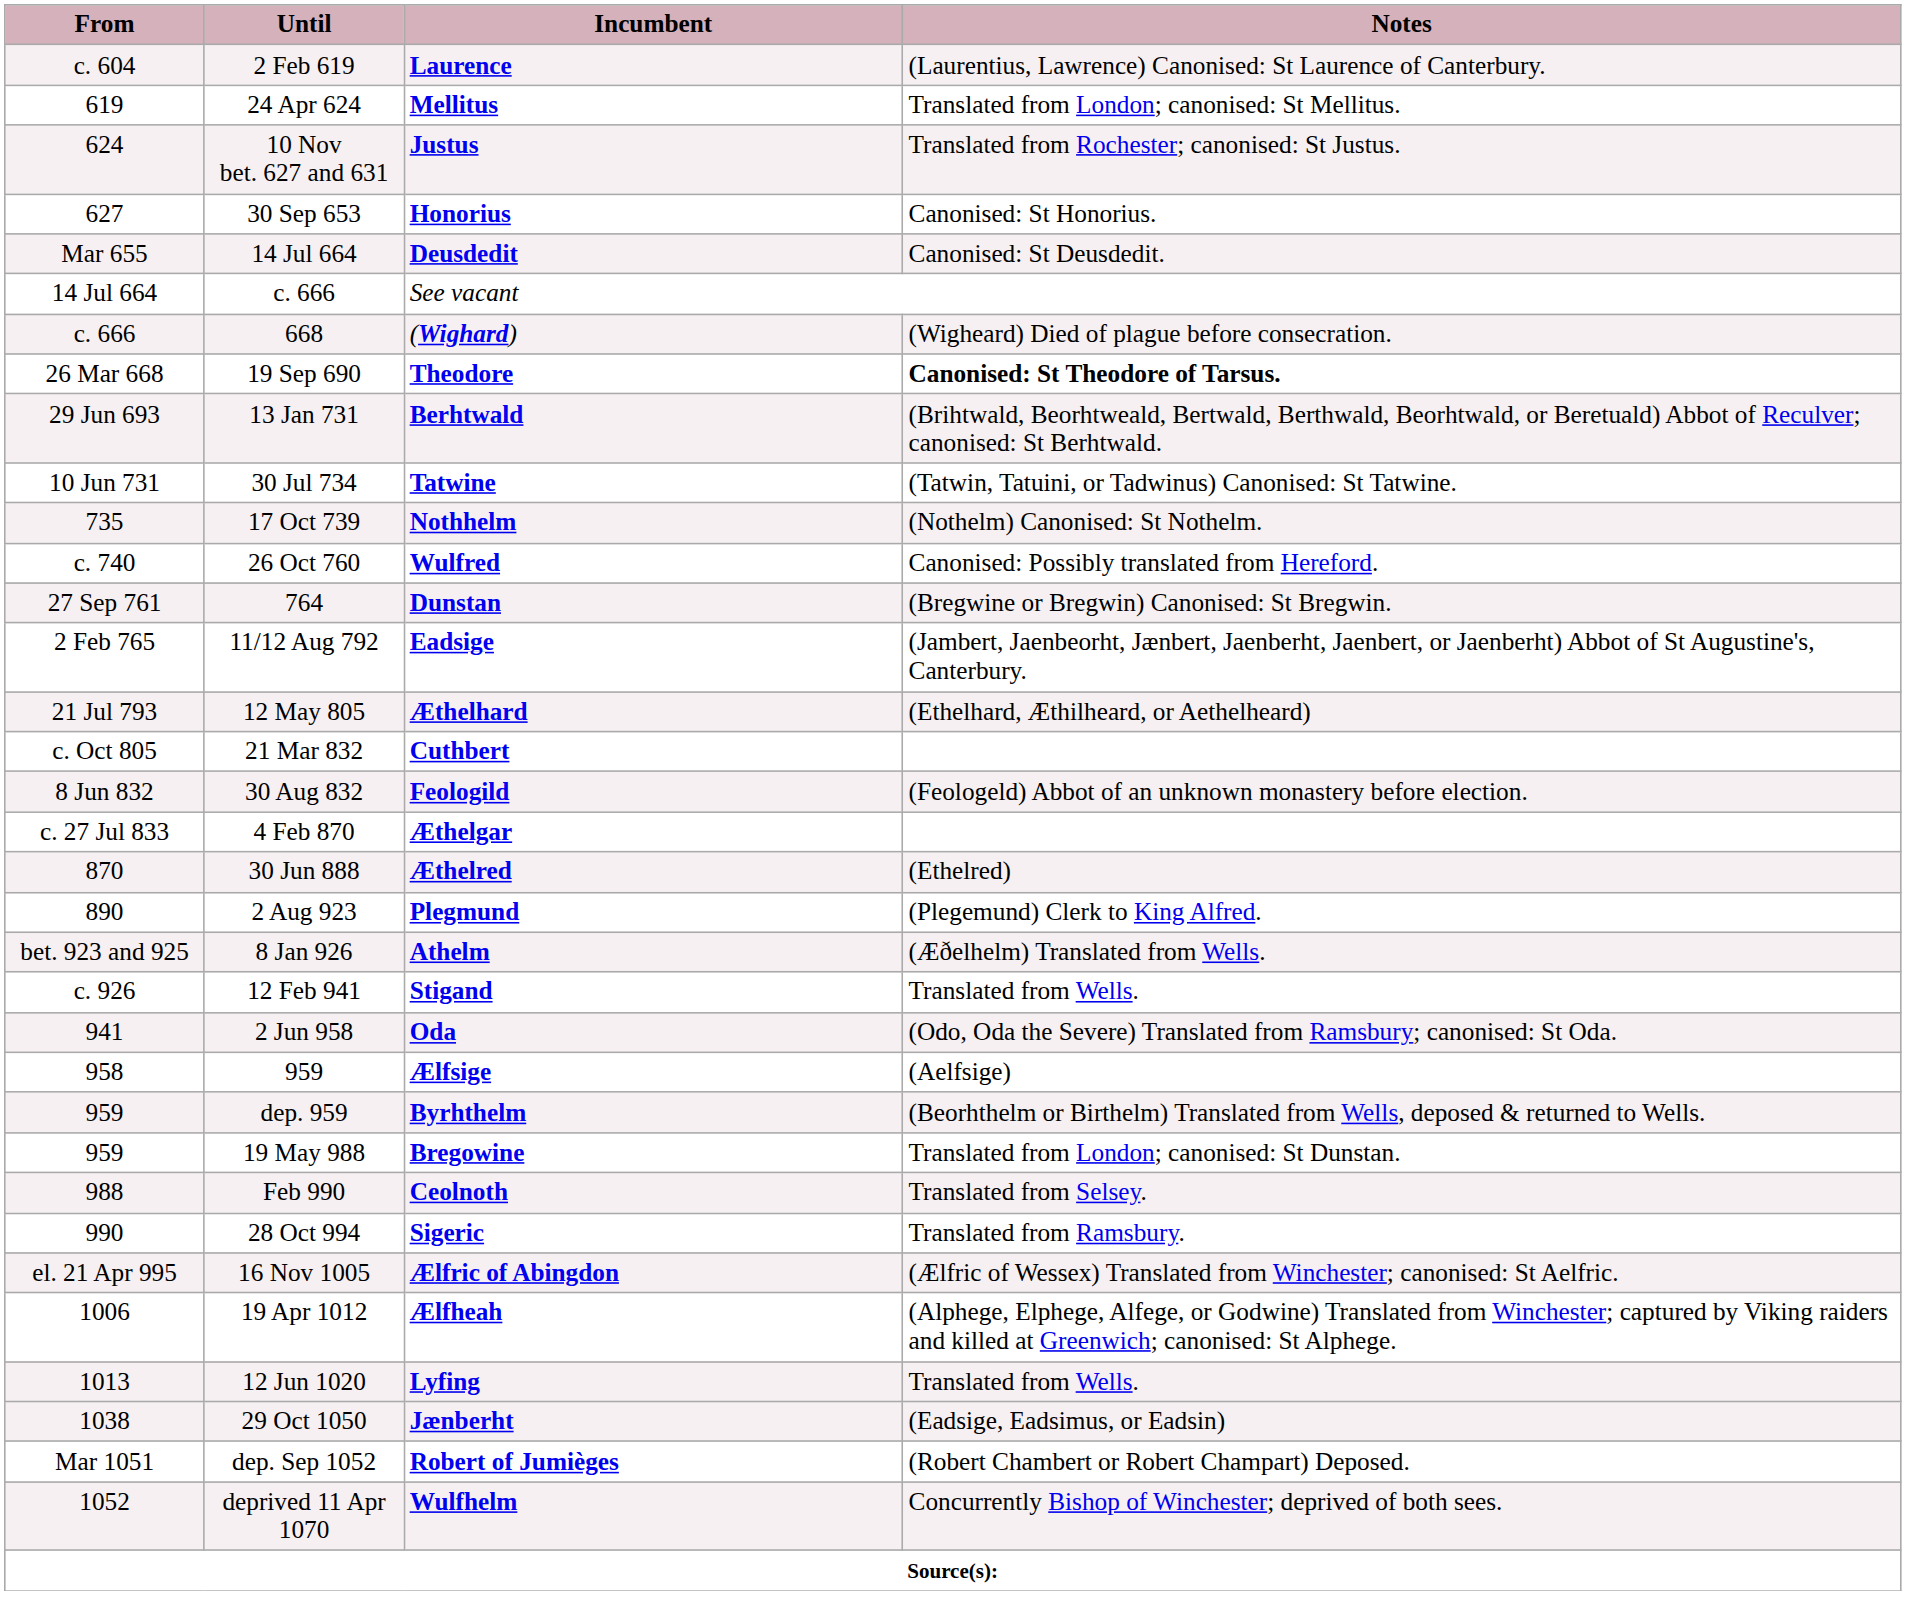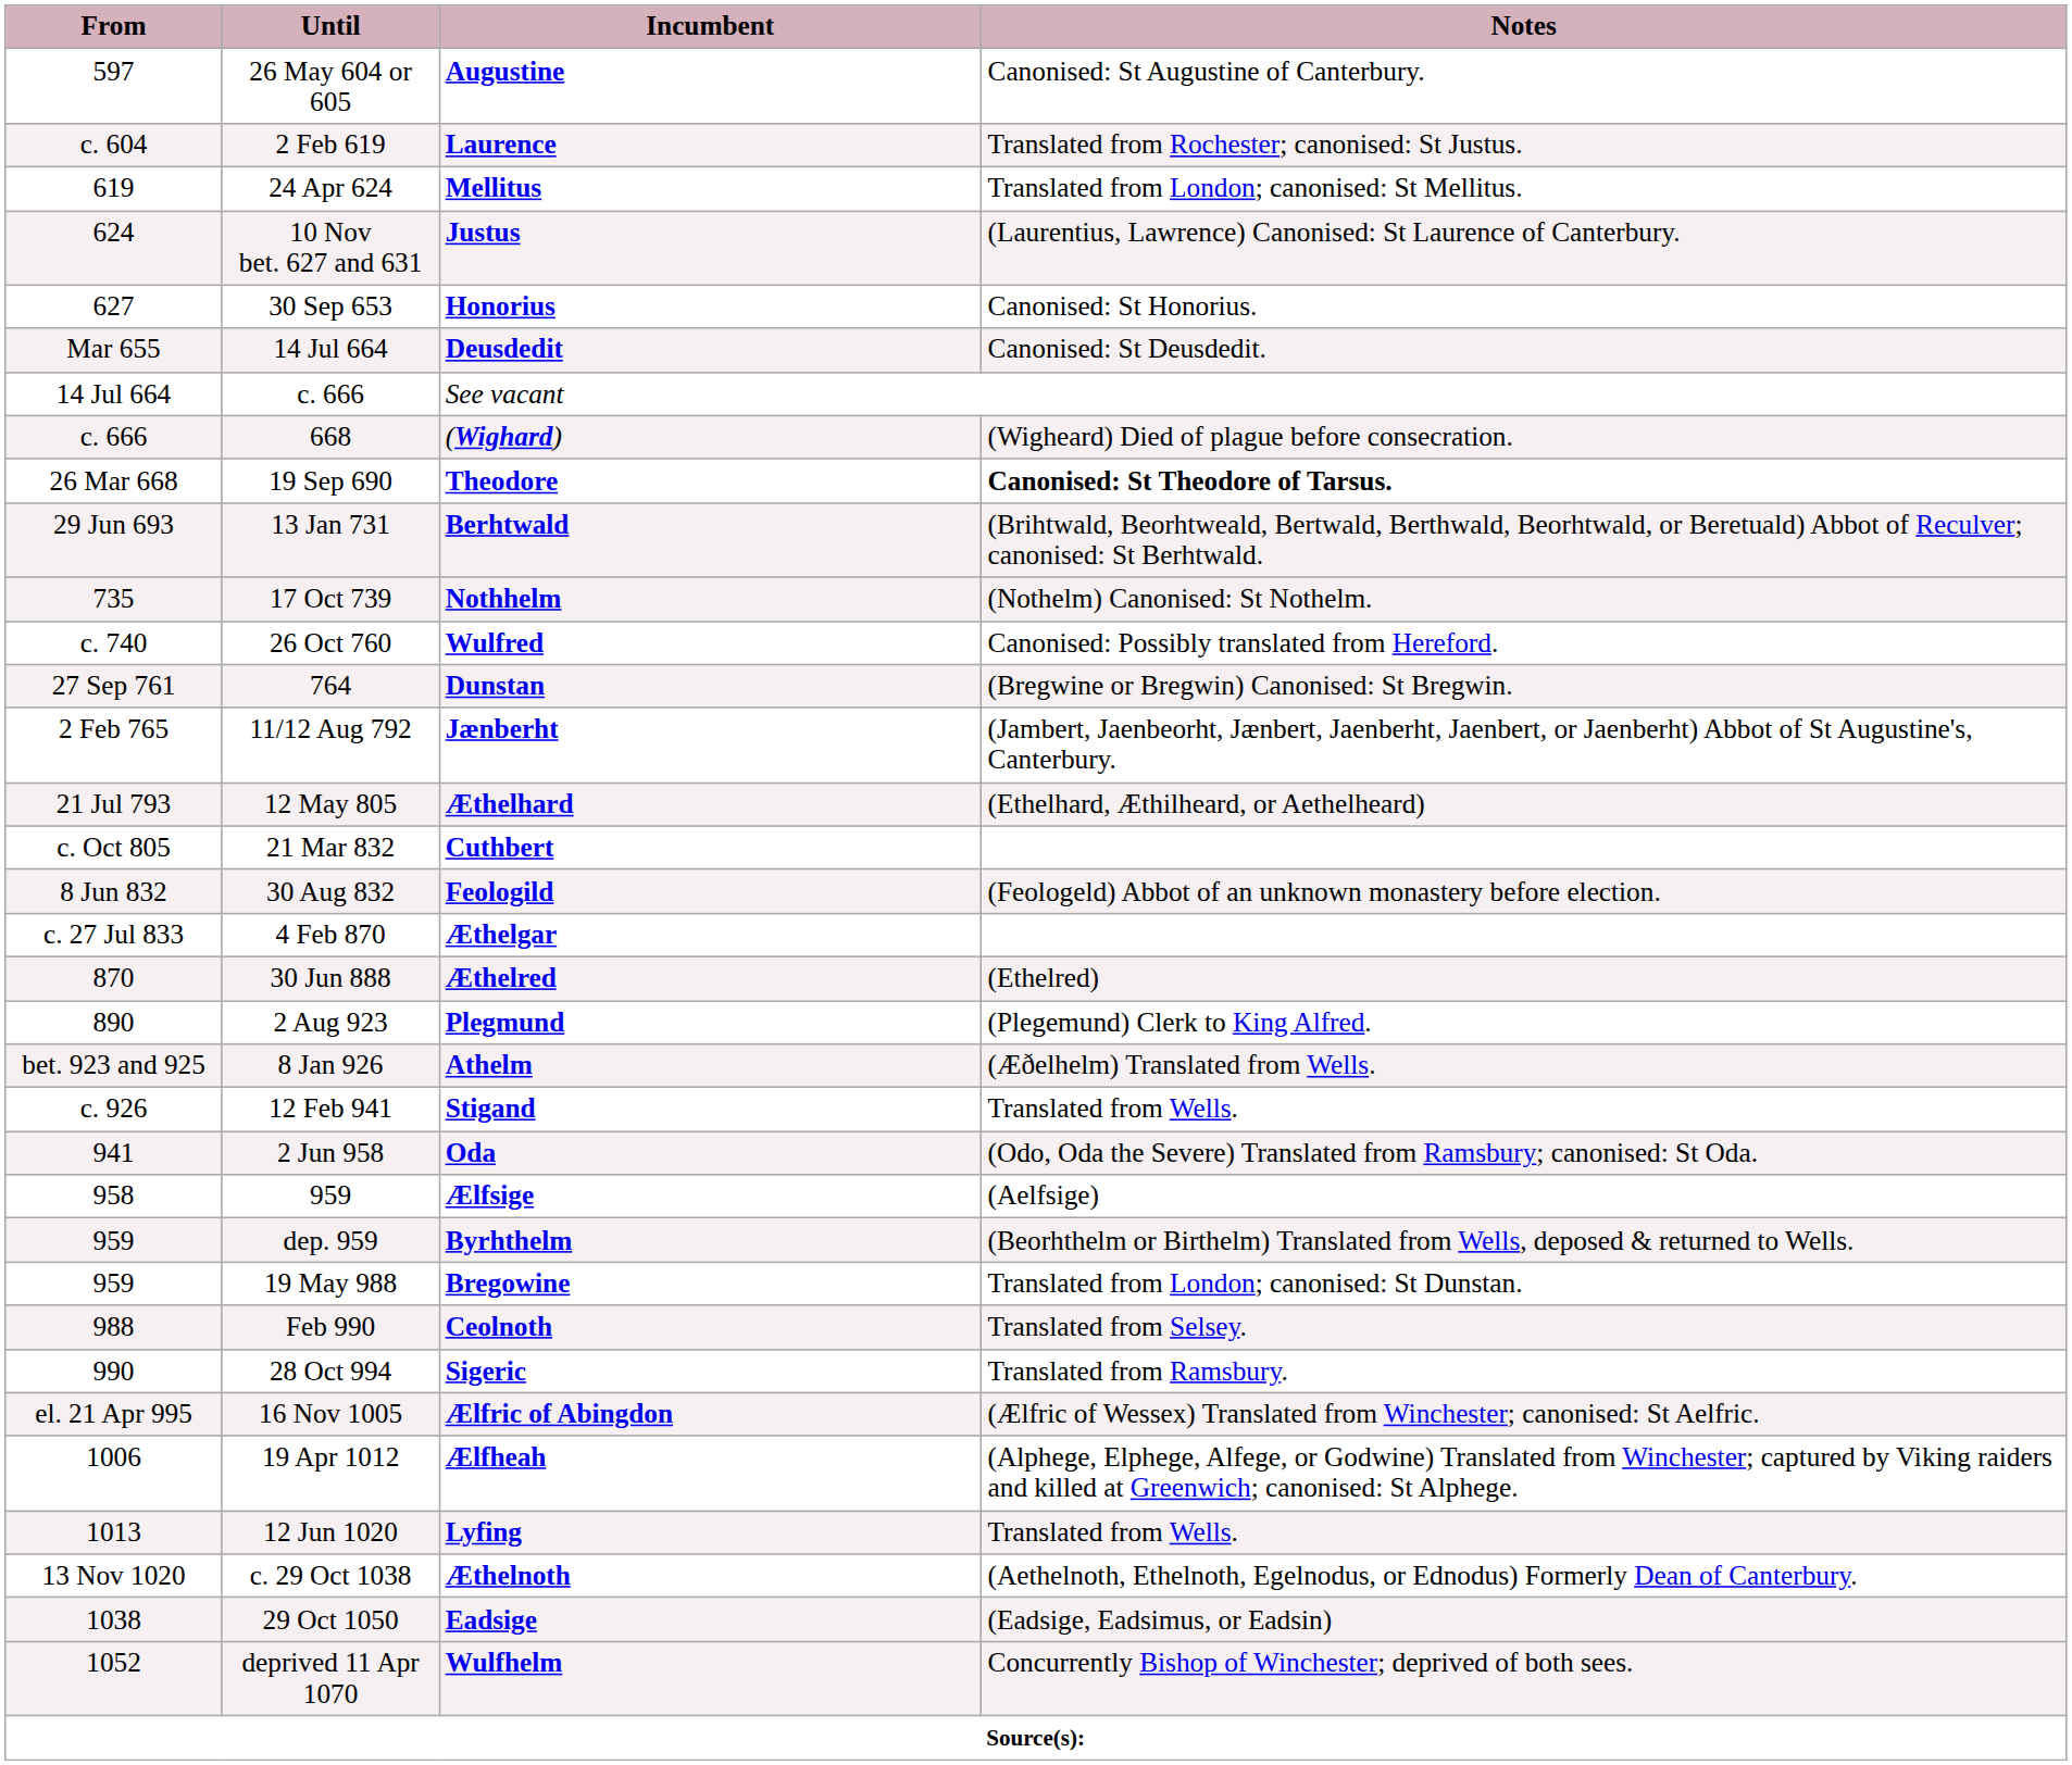+ row: 597 | 26 May 604 or 605 | Augustine | Canonised: St Augustine of Canterbury.
2 Feb 619 | Notes: (Laurentius, Lawrence) Canonised: St Laurence of Canterbury. -> Translated from Rochester; canonised: St Justus.
10 Nov bet. 627 and 631 | Notes: Translated from Rochester; canonised: St Justus. -> (Laurentius, Lawrence) Canonised: St Laurence of Canterbury.
- row: 10 Jun 731 | 30 Jul 734 | Tatwine | (Tatwin, Tatuini, or Tadwinus) Canonised: St Tatwine.
11/12 Aug 792 | Incumbent: Eadsige -> Jænberht
+ row: 13 Nov 1020 | c. 29 Oct 1038 | Æthelnoth | (Aethelnoth, Ethelnoth, Egelnodus, or Ednodus) Formerly Dean of Canterbury.
29 Oct 1050 | Incumbent: Jænberht -> Eadsige
- row: Mar 1051 | dep. Sep 1052 | Robert of Jumièges | (Robert Chambert or Robert Champart) Deposed.
